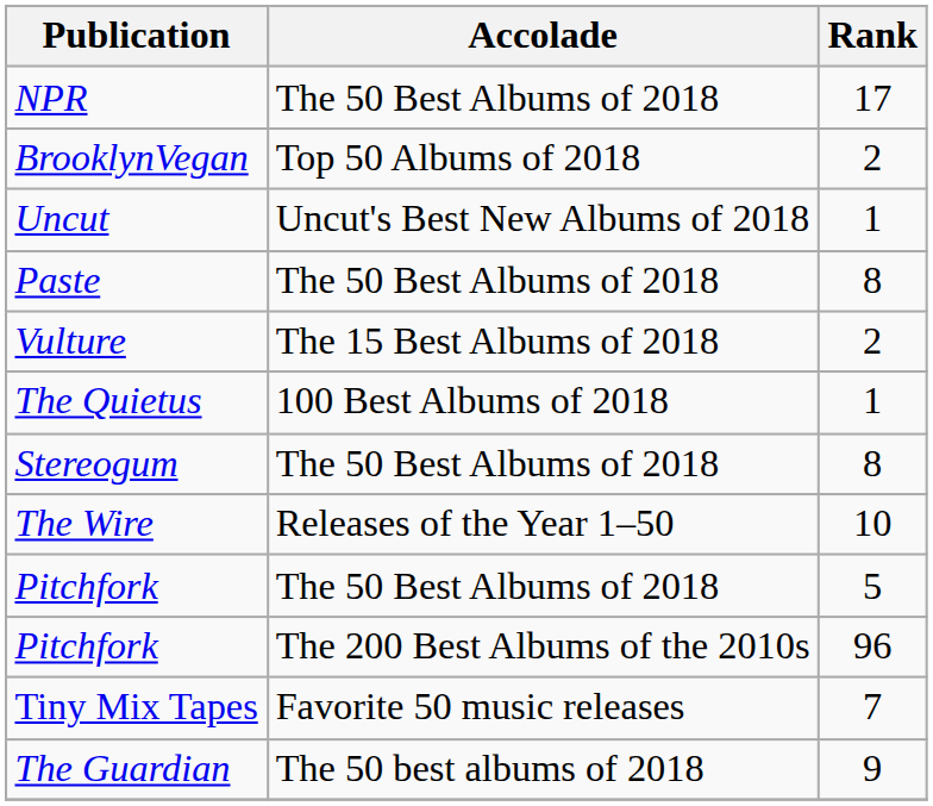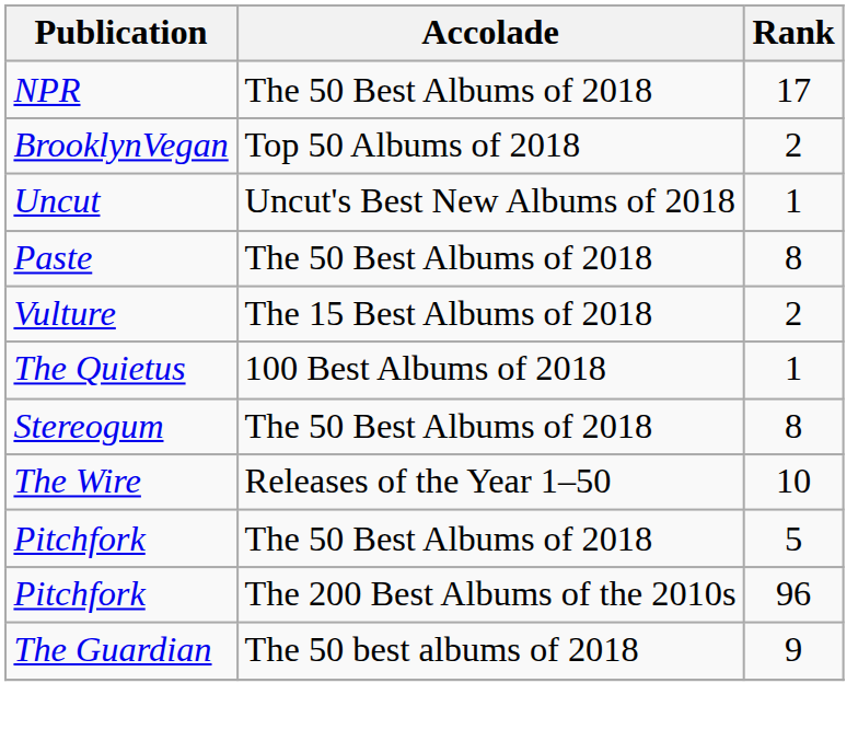- row: Tiny Mix Tapes | Favorite 50 music releases | 7
